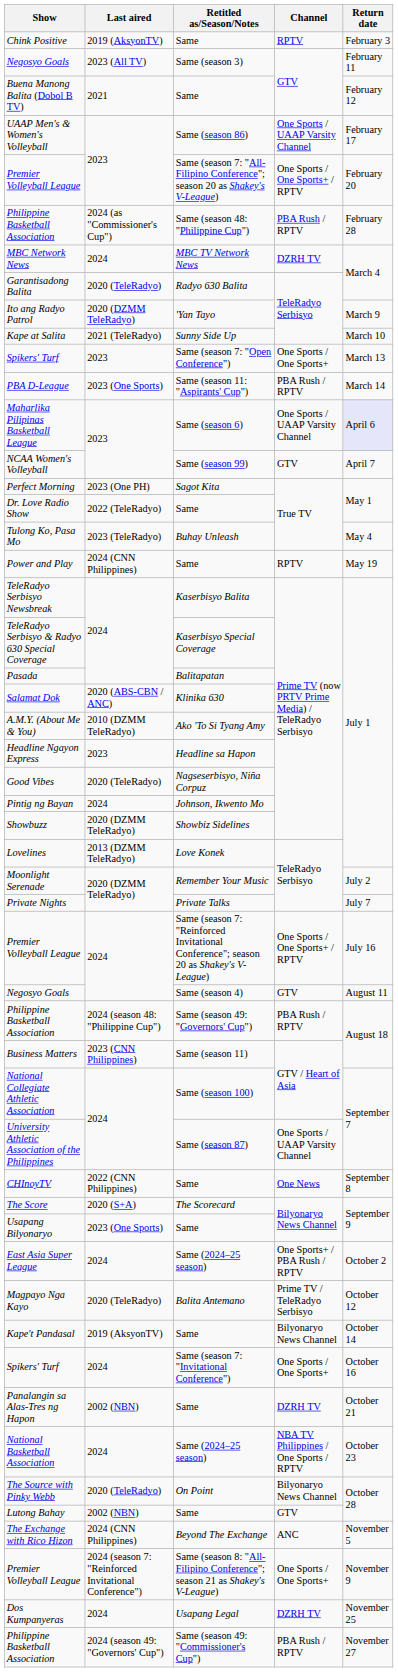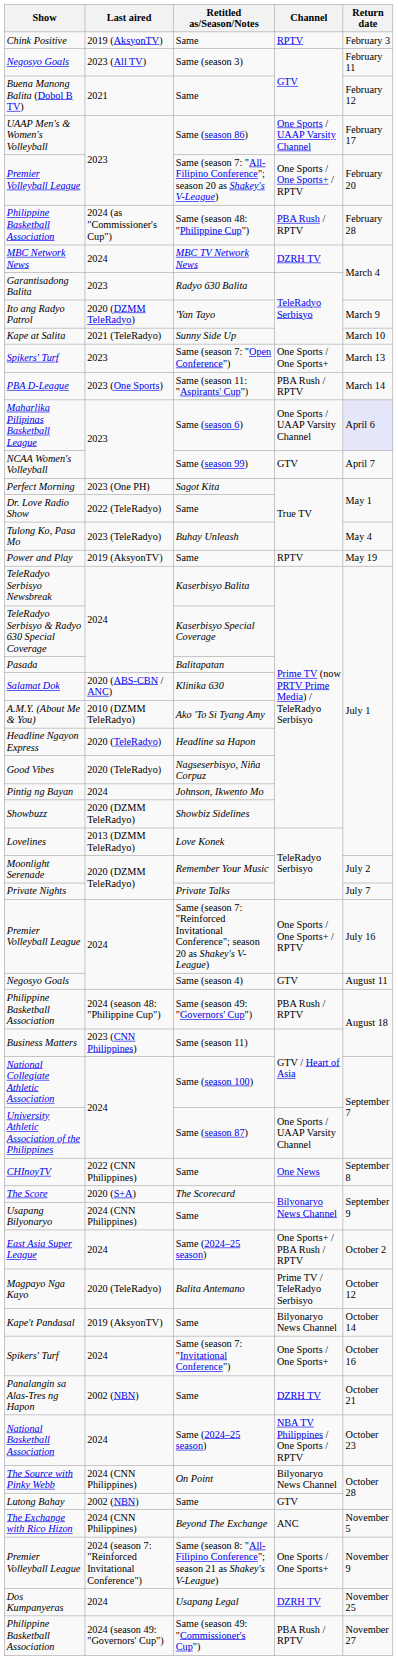Garantisadong Balita | Last aired: 2020 (TeleRadyo) -> 2023
Power and Play | Last aired: 2024 (CNN Philippines) -> 2019 (AksyonTV)
Headline Ngayon Express | Last aired: 2023 -> 2020 (TeleRadyo)
Usapang Bilyonaryo | Last aired: 2023 (One Sports) -> 2024 (CNN Philippines)
The Source with Pinky Webb | Last aired: 2020 (TeleRadyo) -> 2024 (CNN Philippines)
